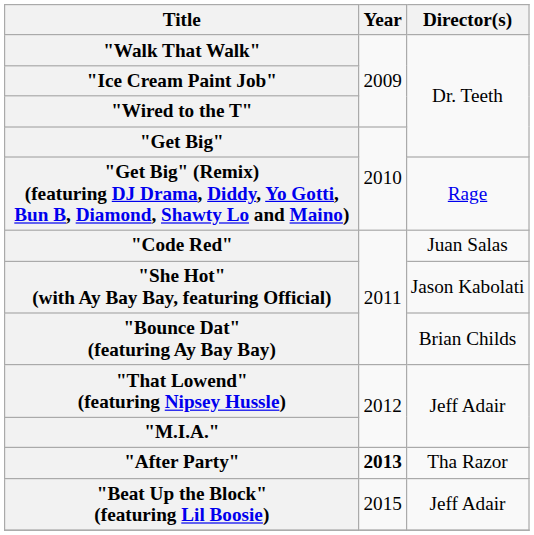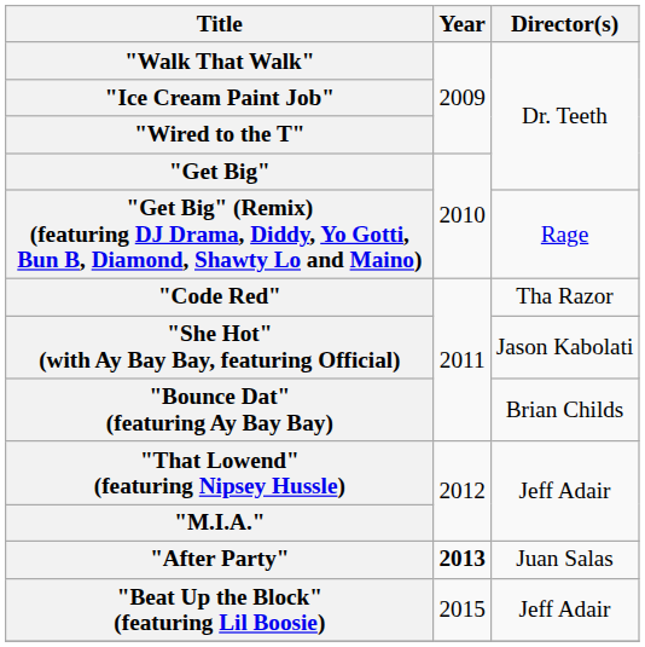"Code Red" | Director(s): Juan Salas -> Tha Razor
"After Party" | Director(s): Tha Razor -> Juan Salas
